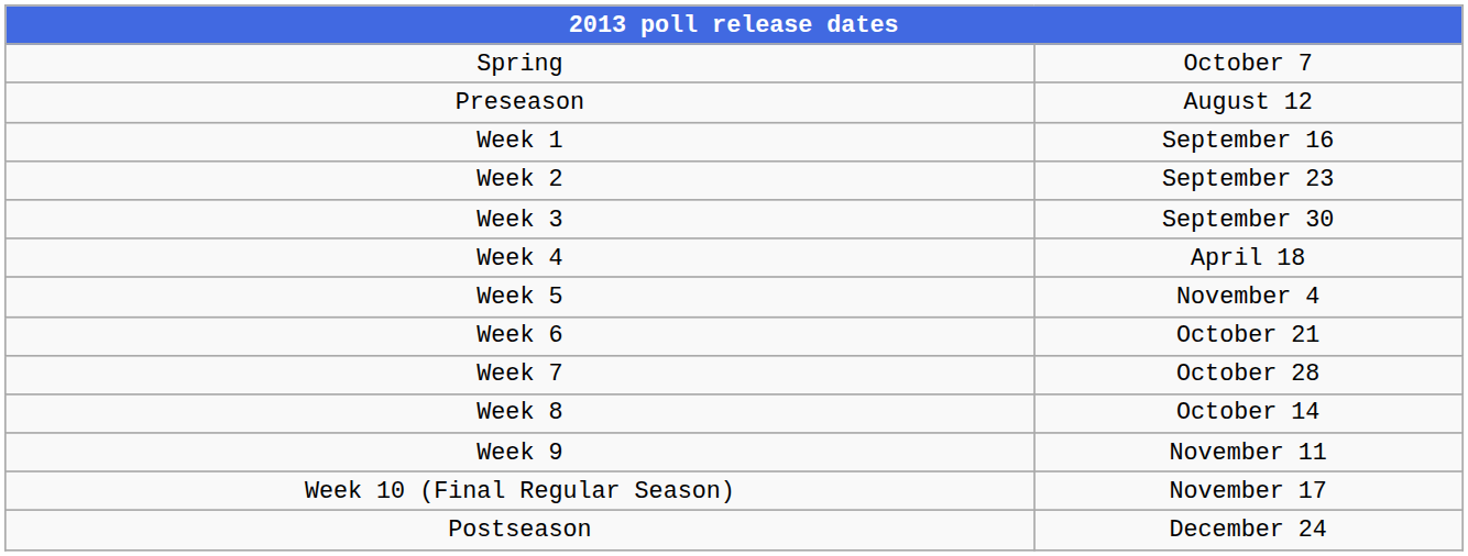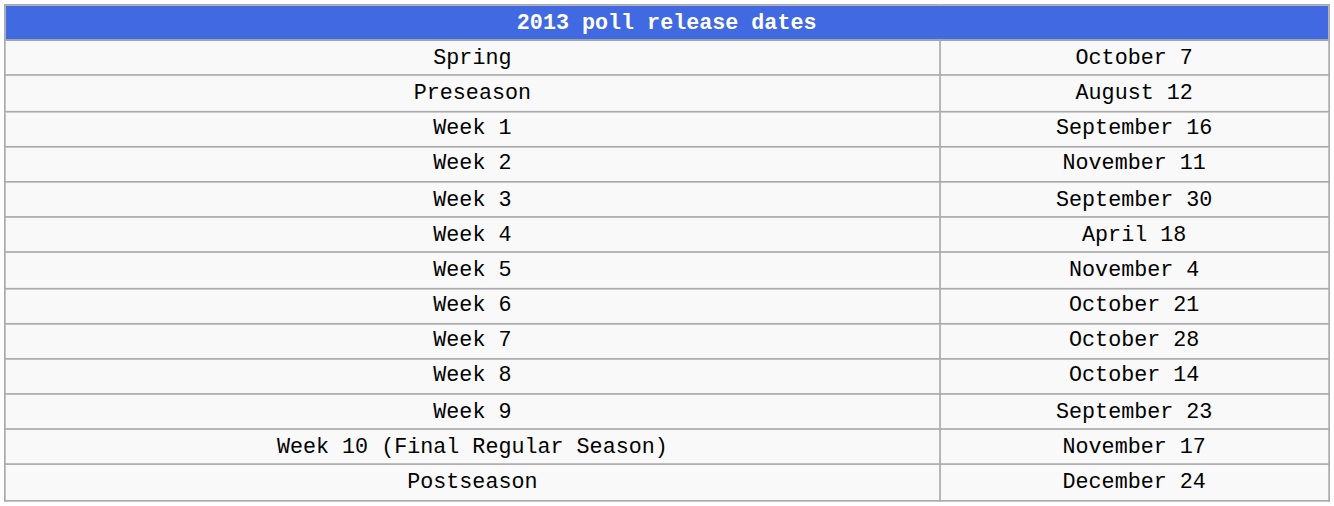Week 2 | column 2: September 23 -> November 11
Week 9 | column 2: November 11 -> September 23
